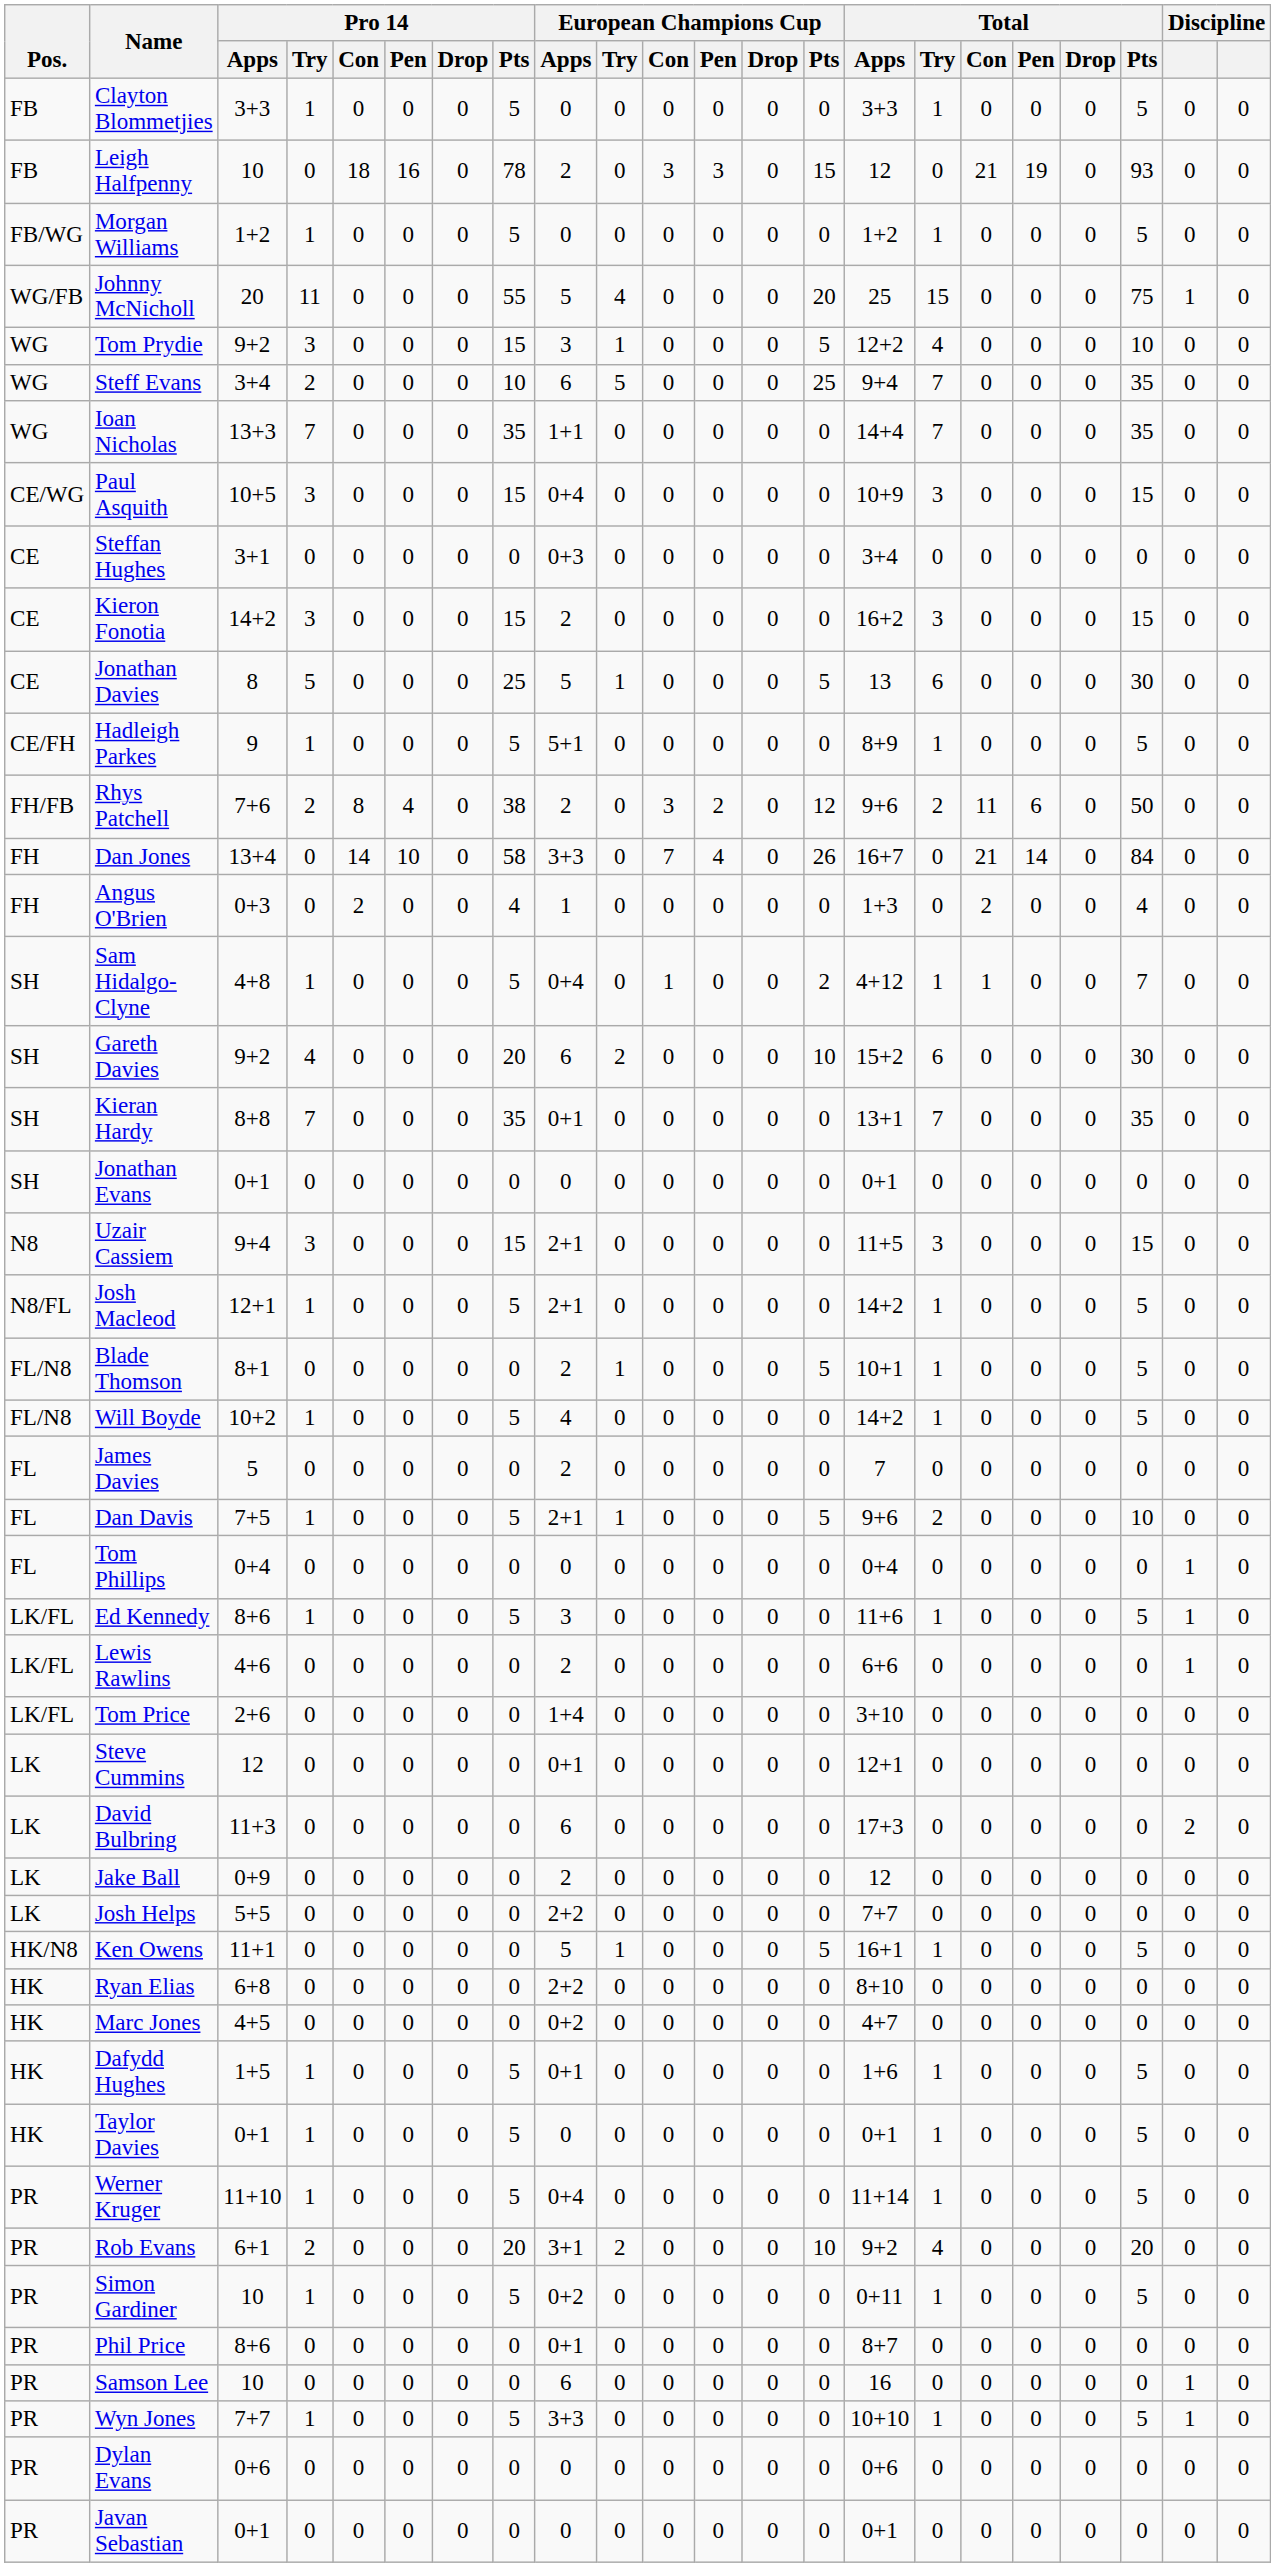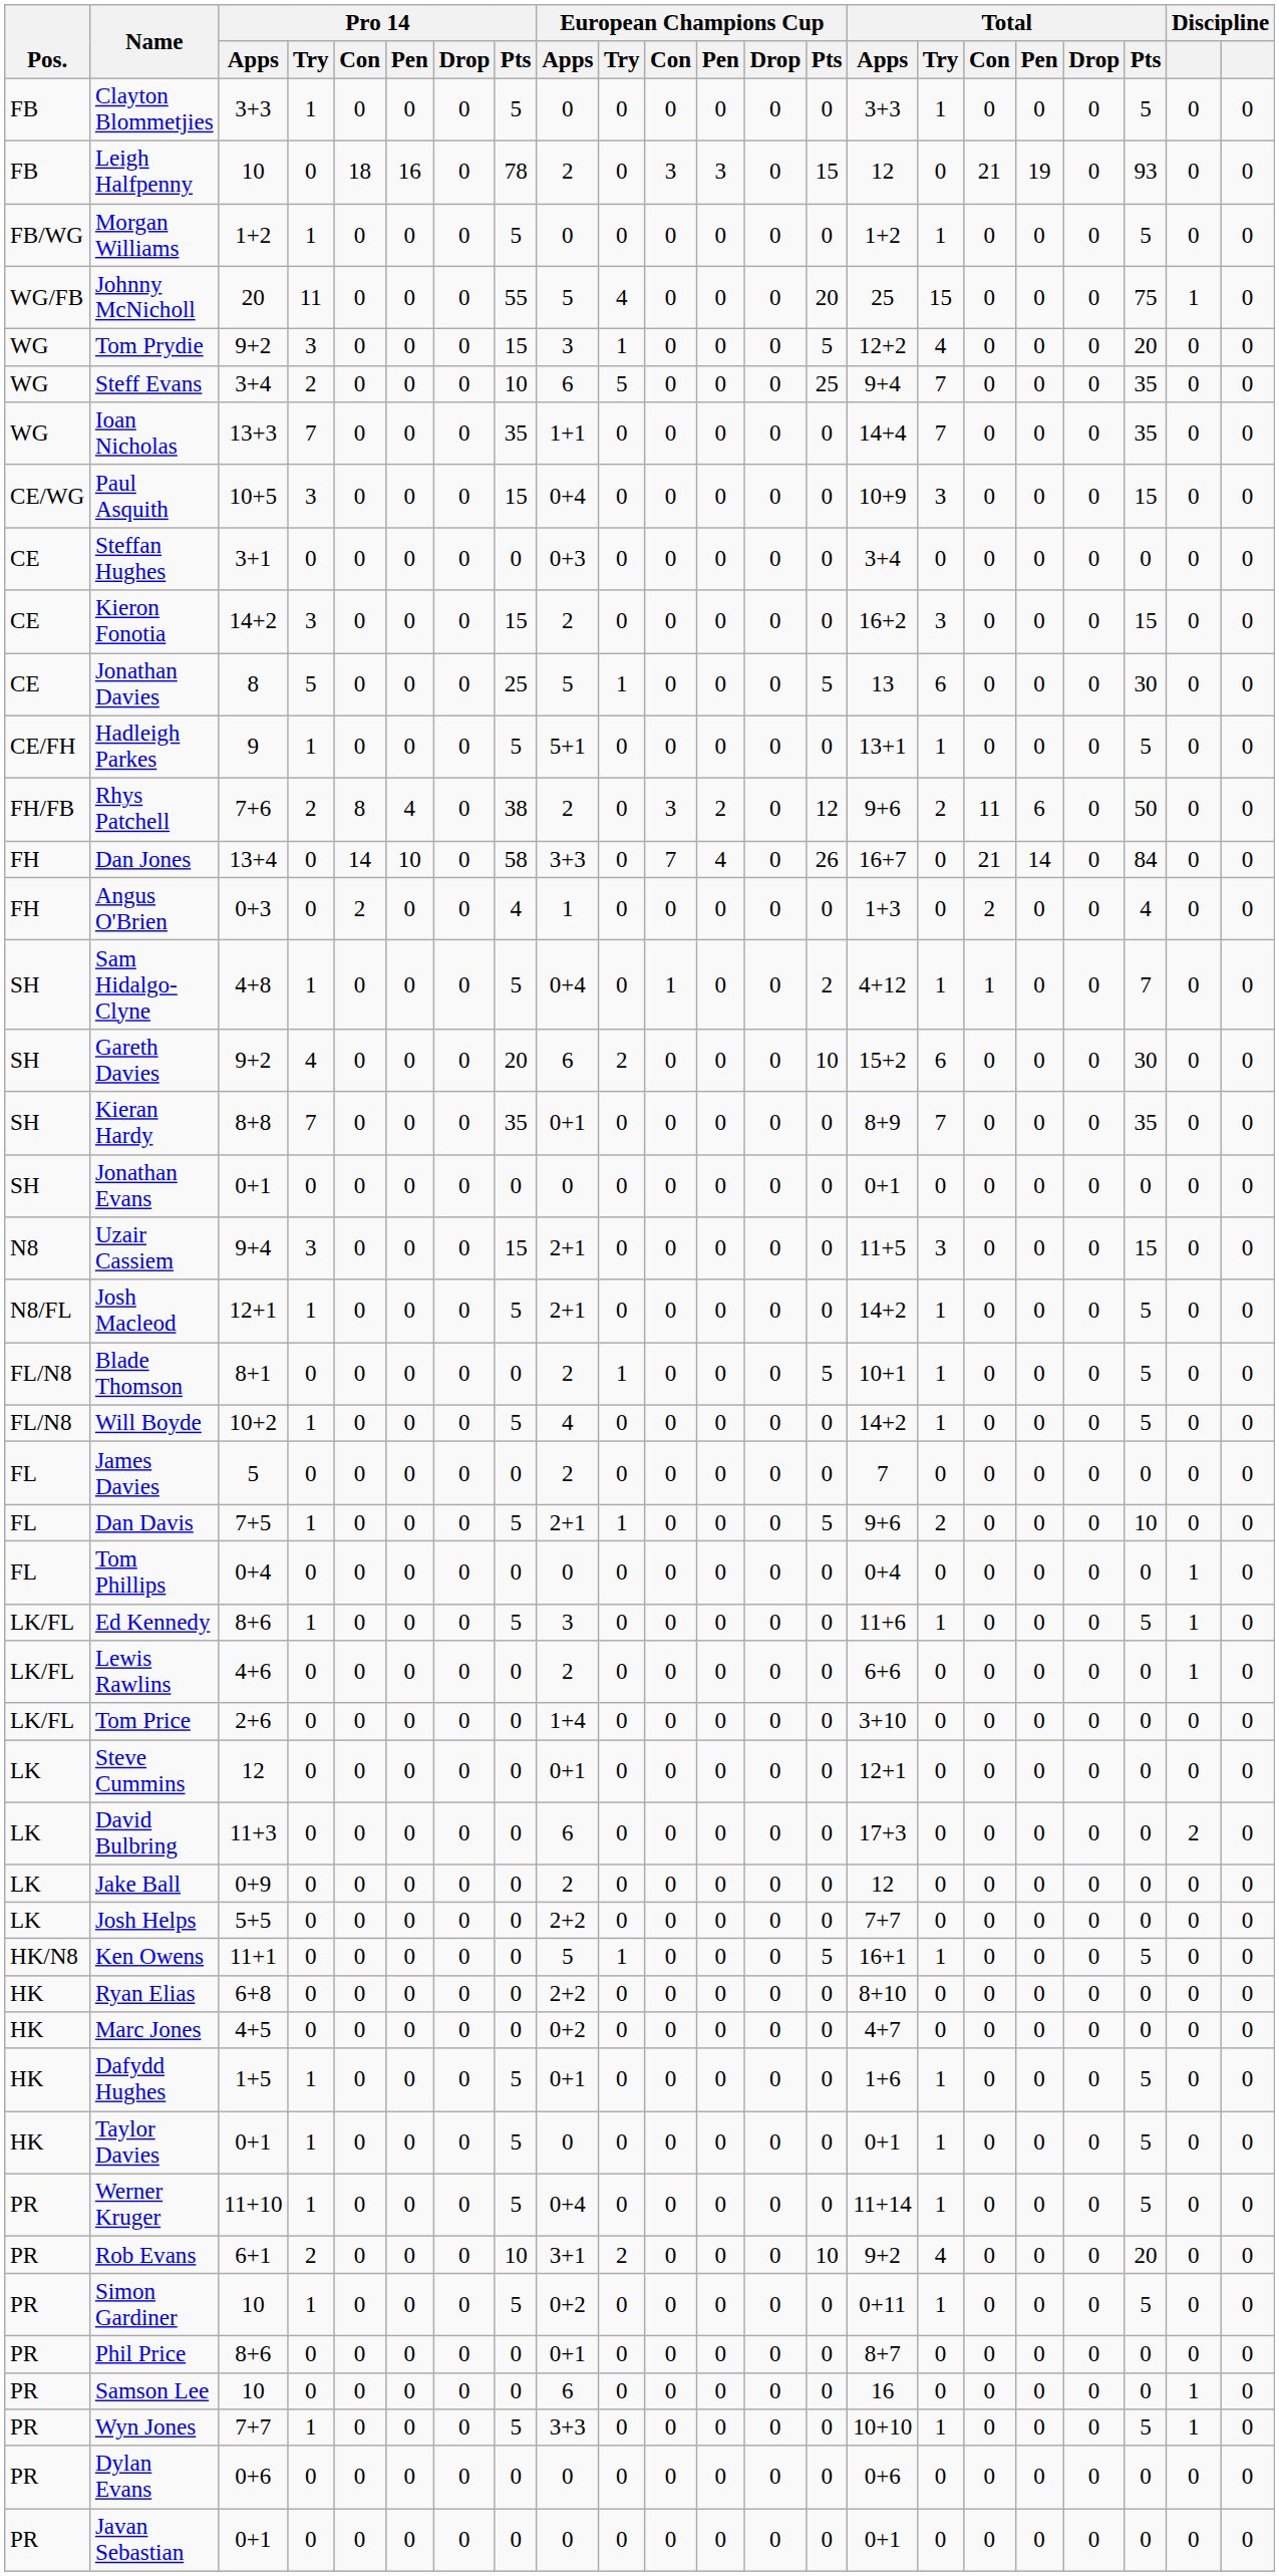Tom Prydie | Total / Pts: 10 -> 20
Hadleigh Parkes | Total / Apps: 8+9 -> 13+1
Kieran Hardy | Total / Apps: 13+1 -> 8+9
Rob Evans | Pro 14 / Pts: 20 -> 10
